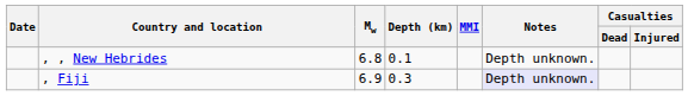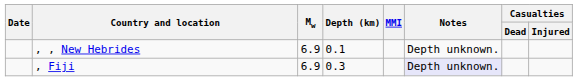, , New Hebrides | Mw: 6.8 -> 6.9
